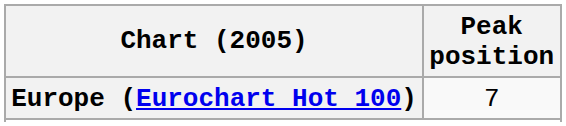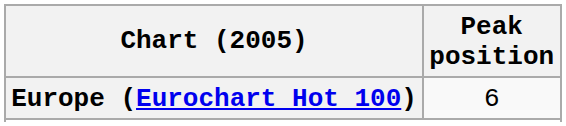Europe (Eurochart Hot 100) | Peak position: 7 -> 6
